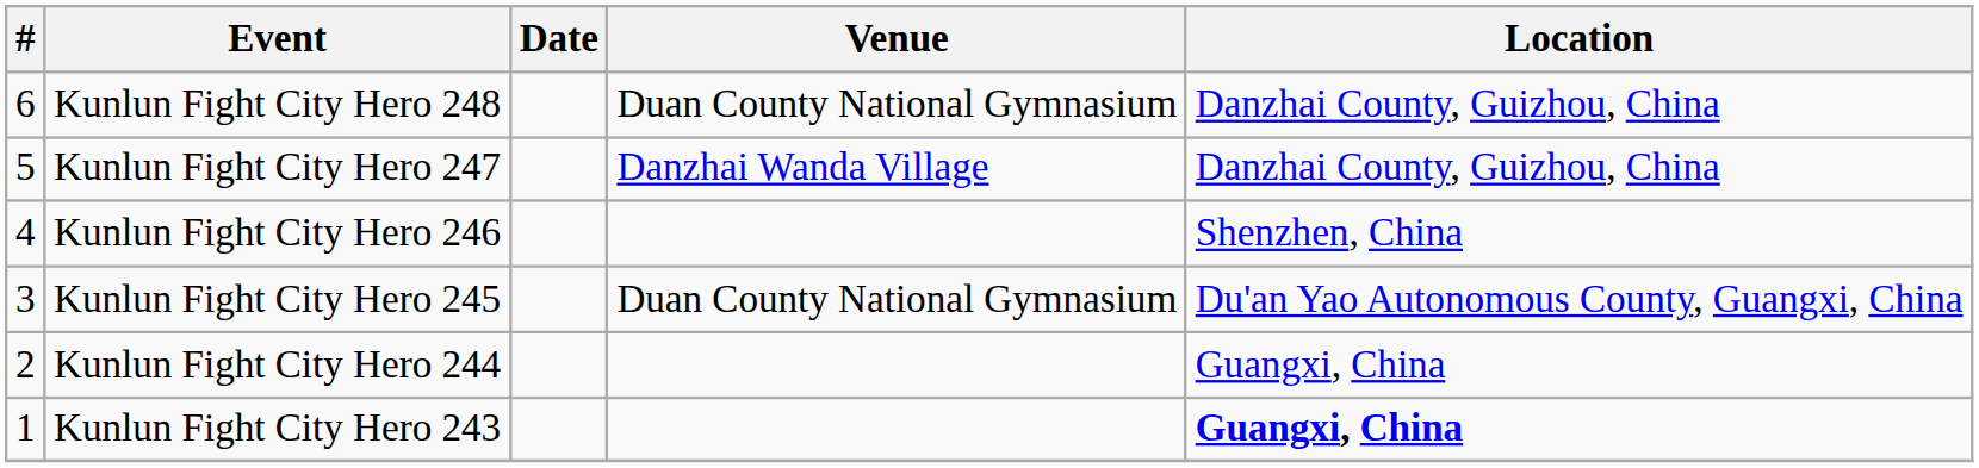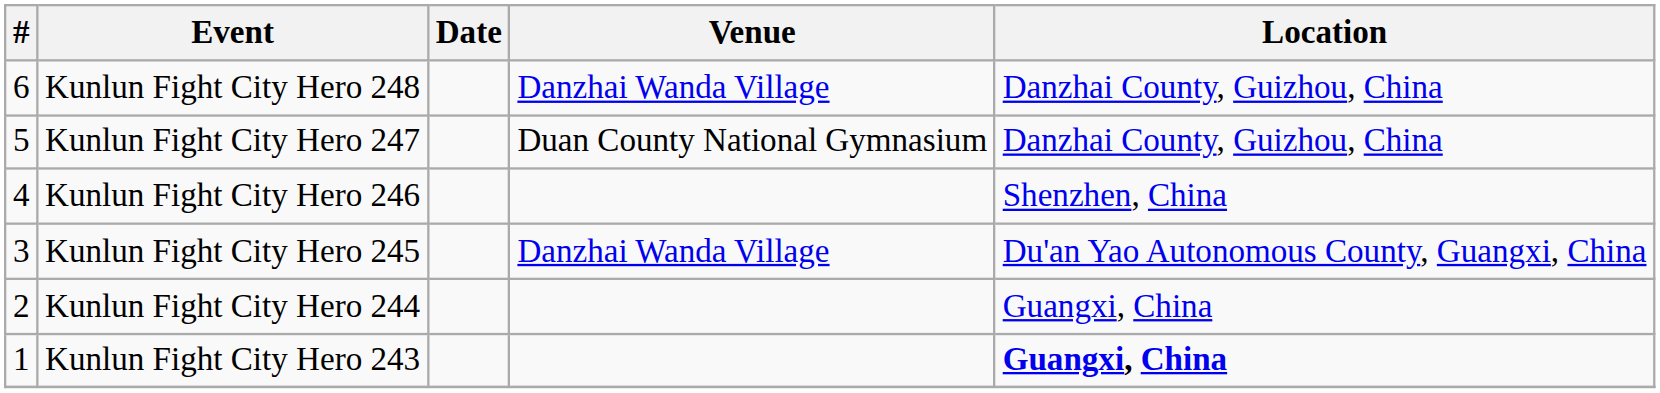Kunlun Fight City Hero 248 | Venue: Duan County National Gymnasium -> Danzhai Wanda Village
Kunlun Fight City Hero 247 | Venue: Danzhai Wanda Village -> Duan County National Gymnasium
Kunlun Fight City Hero 245 | Venue: Duan County National Gymnasium -> Danzhai Wanda Village
